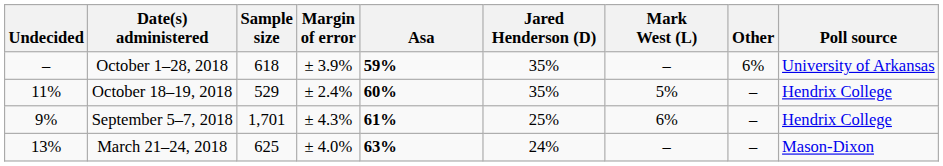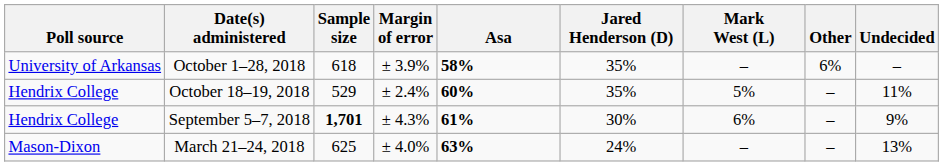columns swapped: Poll source <-> Undecided
October 1–28, 2018 | Asa: 59% -> 58%
September 5–7, 2018 | Sample size: normal -> bold
September 5–7, 2018 | Jared Henderson (D): 25% -> 30%
